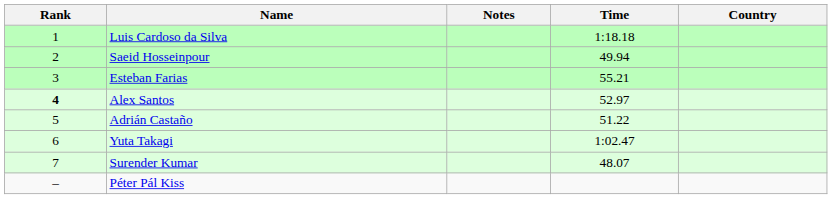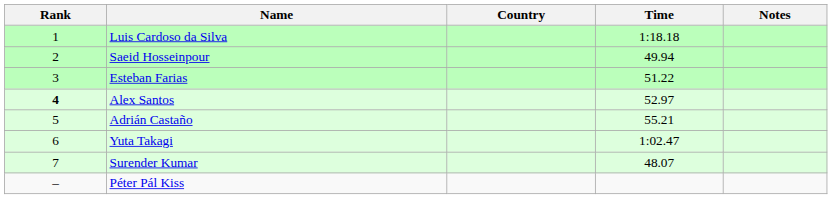columns swapped: Country <-> Notes
Esteban Farias | Time: 55.21 -> 51.22
Adrián Castaño | Time: 51.22 -> 55.21
